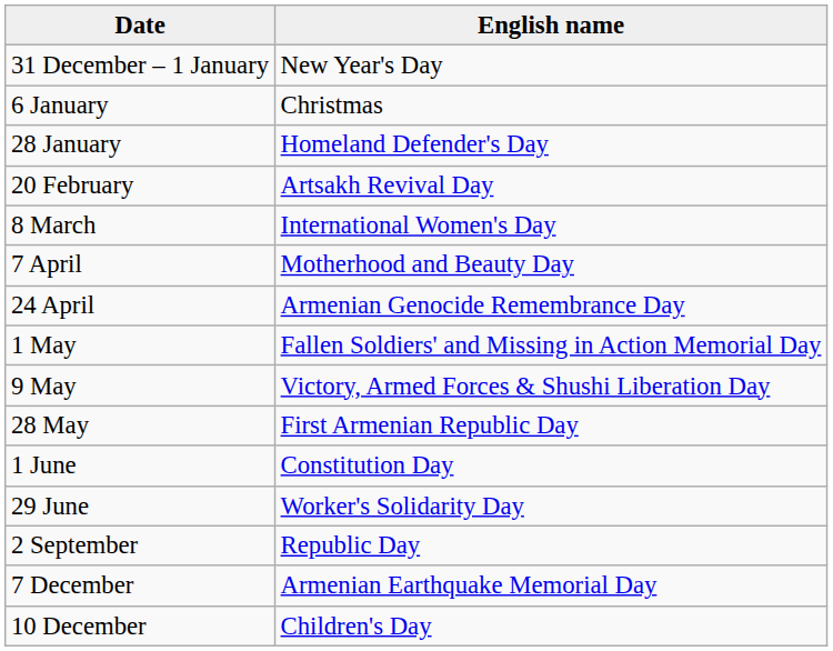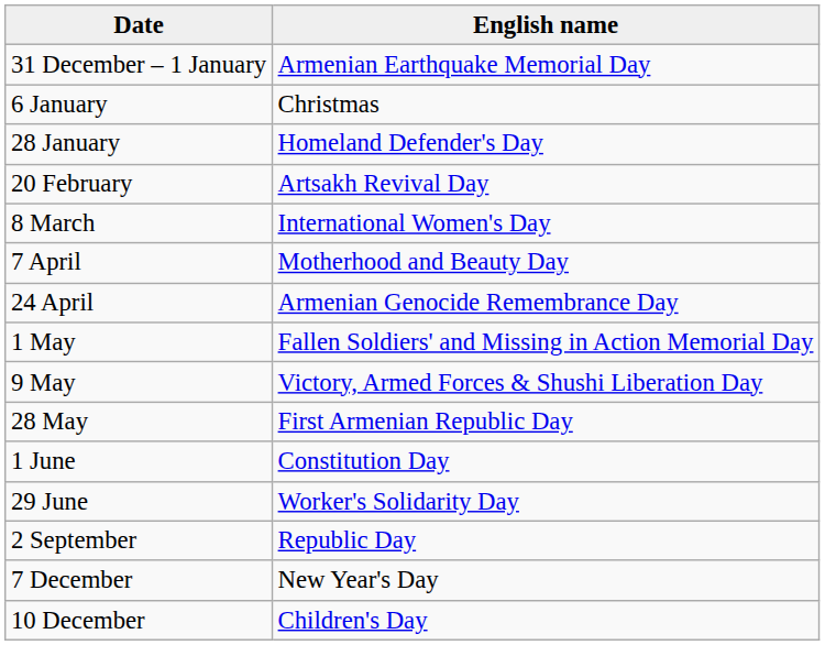31 December – 1 January | English name: New Year's Day -> Armenian Earthquake Memorial Day
7 December | English name: Armenian Earthquake Memorial Day -> New Year's Day
